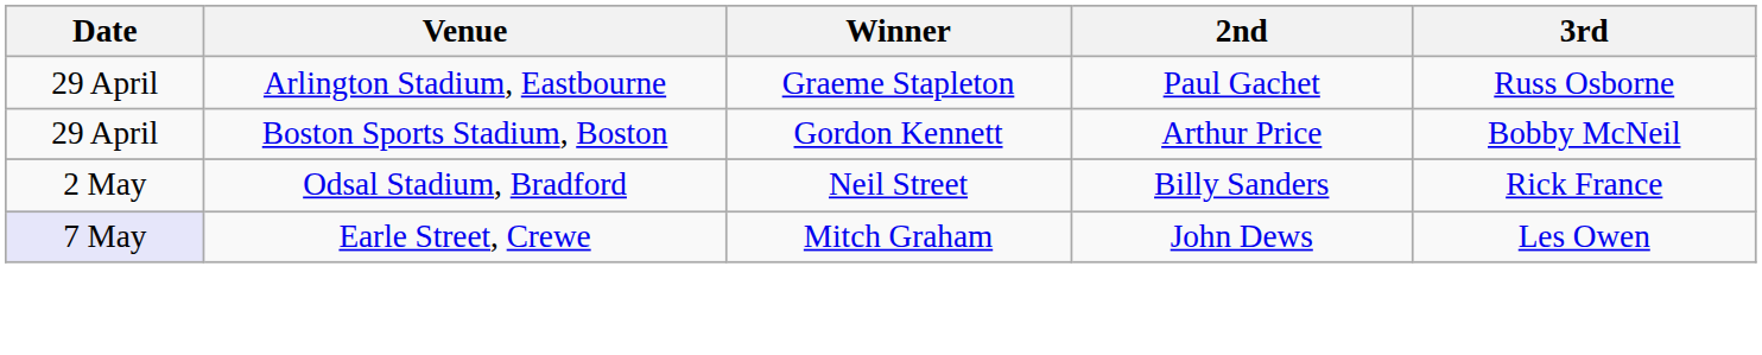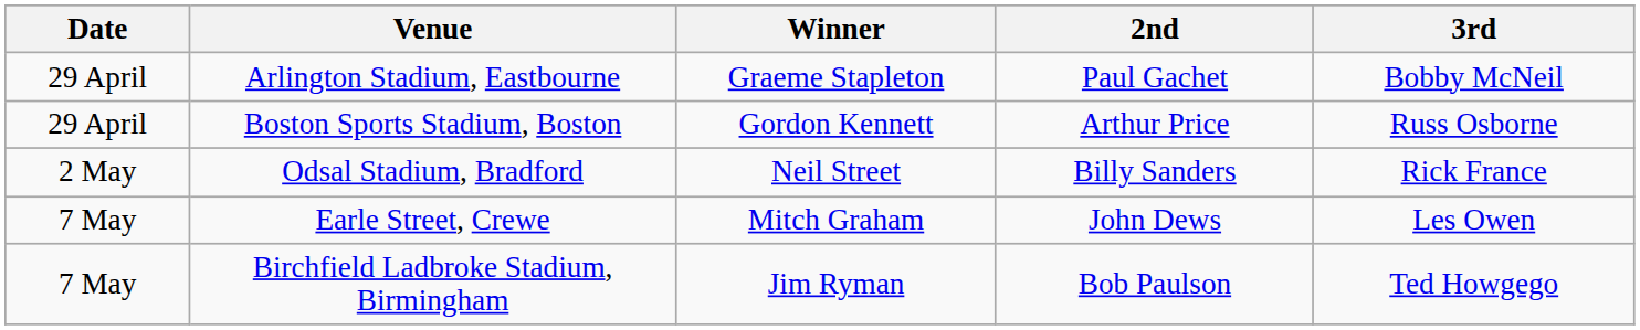Arlington Stadium, Eastbourne | 3rd: Russ Osborne -> Bobby McNeil
Boston Sports Stadium, Boston | 3rd: Bobby McNeil -> Russ Osborne
Earle Street, Crewe | Date: lavender background -> no background
+ row: 7 May | Birchfield Ladbroke Stadium, Birmingham | Jim Ryman | Bob Paulson | Ted Howgego
